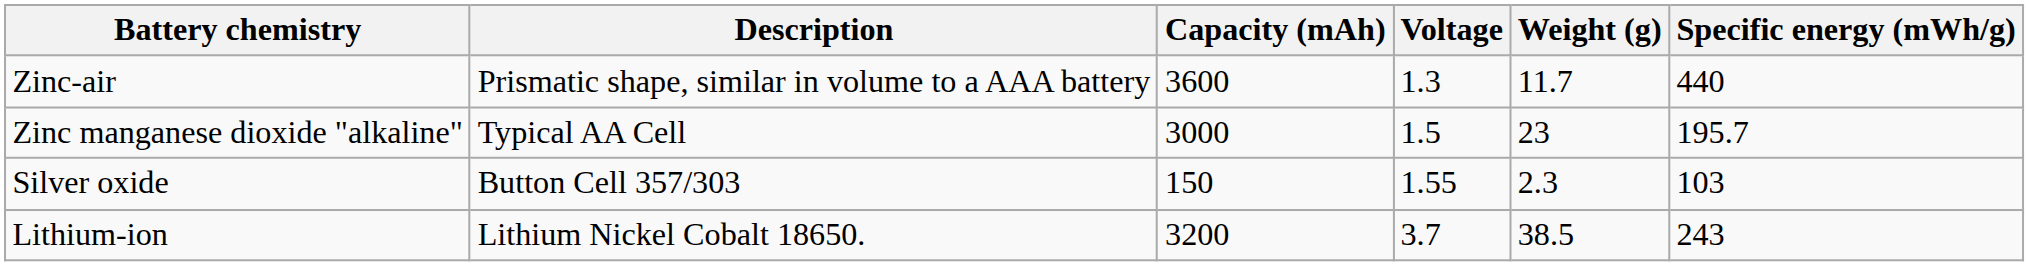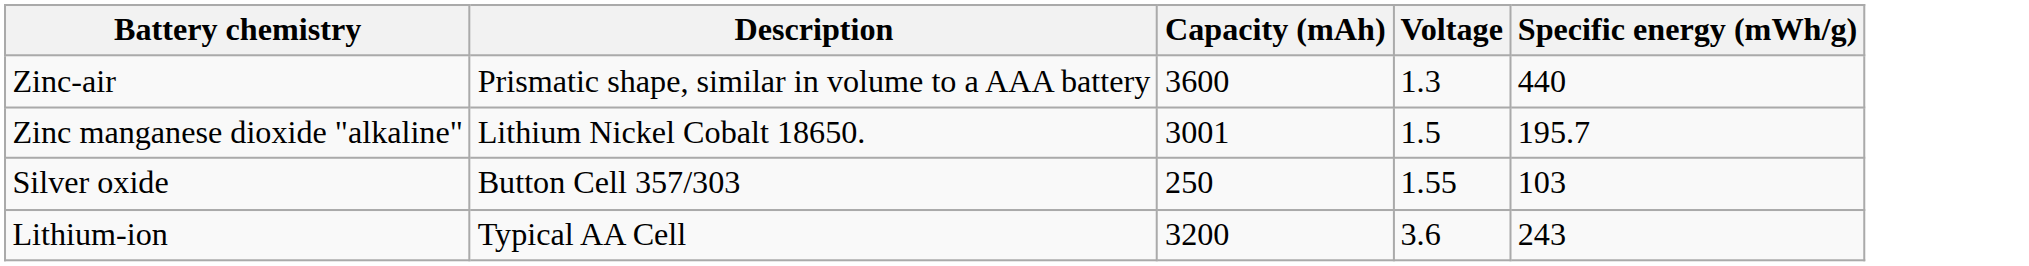- column: Weight (g) | 11.7 | 23 | 2.3 | 38.5
Zinc manganese dioxide "alkaline" | Description: Typical AA Cell -> Lithium Nickel Cobalt 18650.
Zinc manganese dioxide "alkaline" | Capacity (mAh): 3000 -> 3001
Silver oxide | Capacity (mAh): 150 -> 250
Lithium-ion | Description: Lithium Nickel Cobalt 18650. -> Typical AA Cell
Lithium-ion | Voltage: 3.7 -> 3.6
